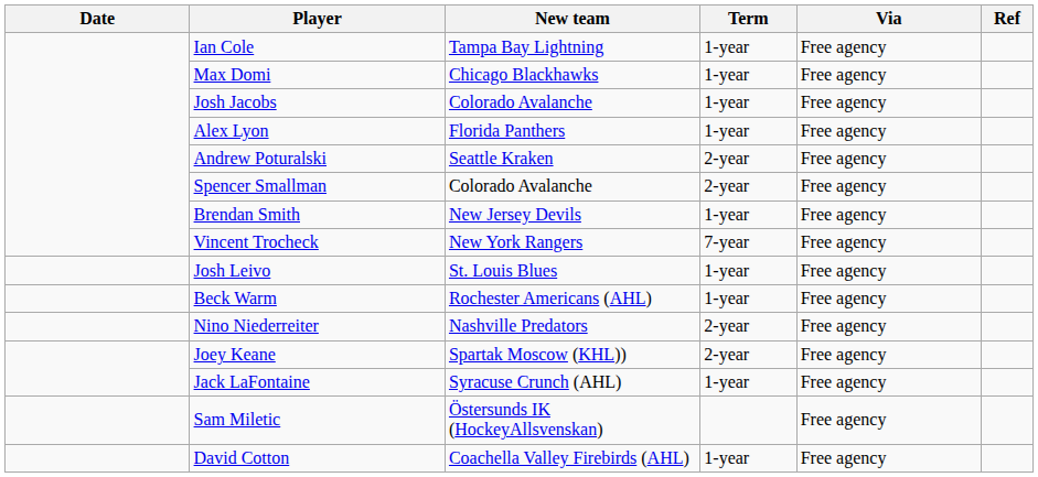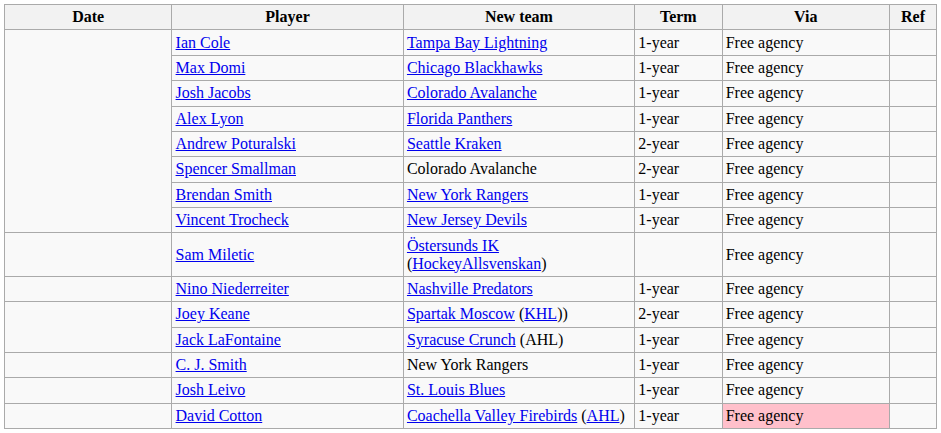Brendan Smith | New team: New Jersey Devils -> New York Rangers
Vincent Trocheck | New team: New York Rangers -> New Jersey Devils
Vincent Trocheck | Term: 7-year -> 1-year
rows swapped: Josh Leivo <-> Sam Miletic
- row: Beck Warm | Rochester Americans (AHL) | 1-year | Free agency
Nino Niederreiter | Term: 2-year -> 1-year
+ row: C. J. Smith | New York Rangers | 1-year | Free agency
David Cotton | Via: no background -> pink background
